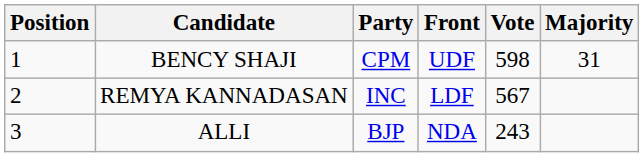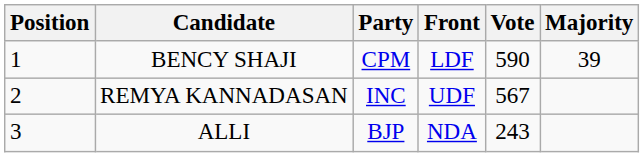BENCY SHAJI | Front: UDF -> LDF
BENCY SHAJI | Vote: 598 -> 590
BENCY SHAJI | Majority: 31 -> 39
REMYA KANNADASAN | Front: LDF -> UDF
